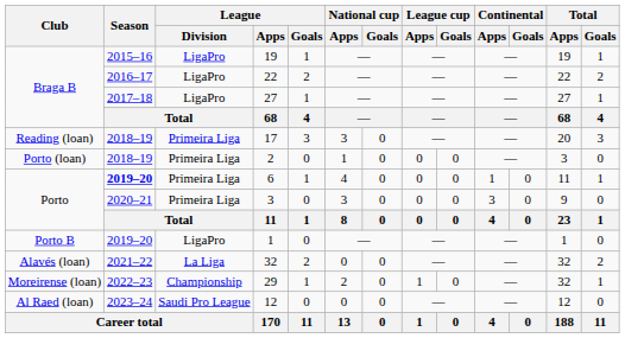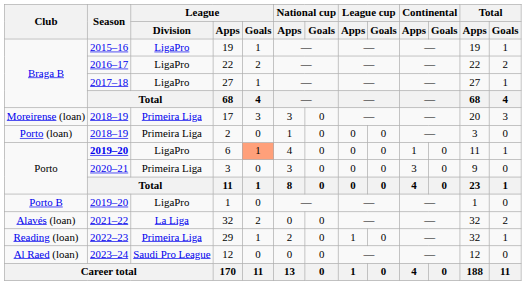17 | Club: Reading (loan) -> Moreirense (loan)
6 | League / Division: Primeira Liga -> LigaPro
6 | League / Goals: no background -> lightsalmon background
29 | Club: Moreirense (loan) -> Reading (loan)
29 | League / Division: Championship -> Primeira Liga
